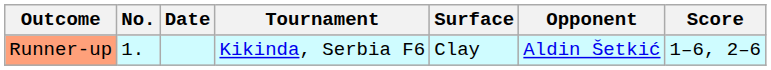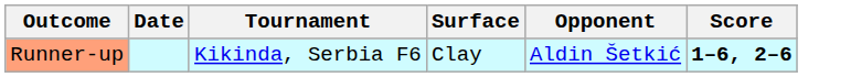- column: No. | 1.
Runner-up | Score: normal -> bold
